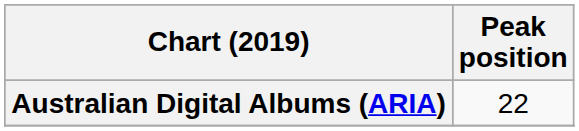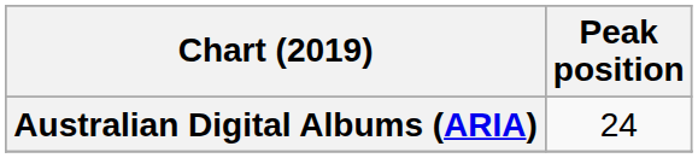Australian Digital Albums (ARIA) | Peak position: 22 -> 24
